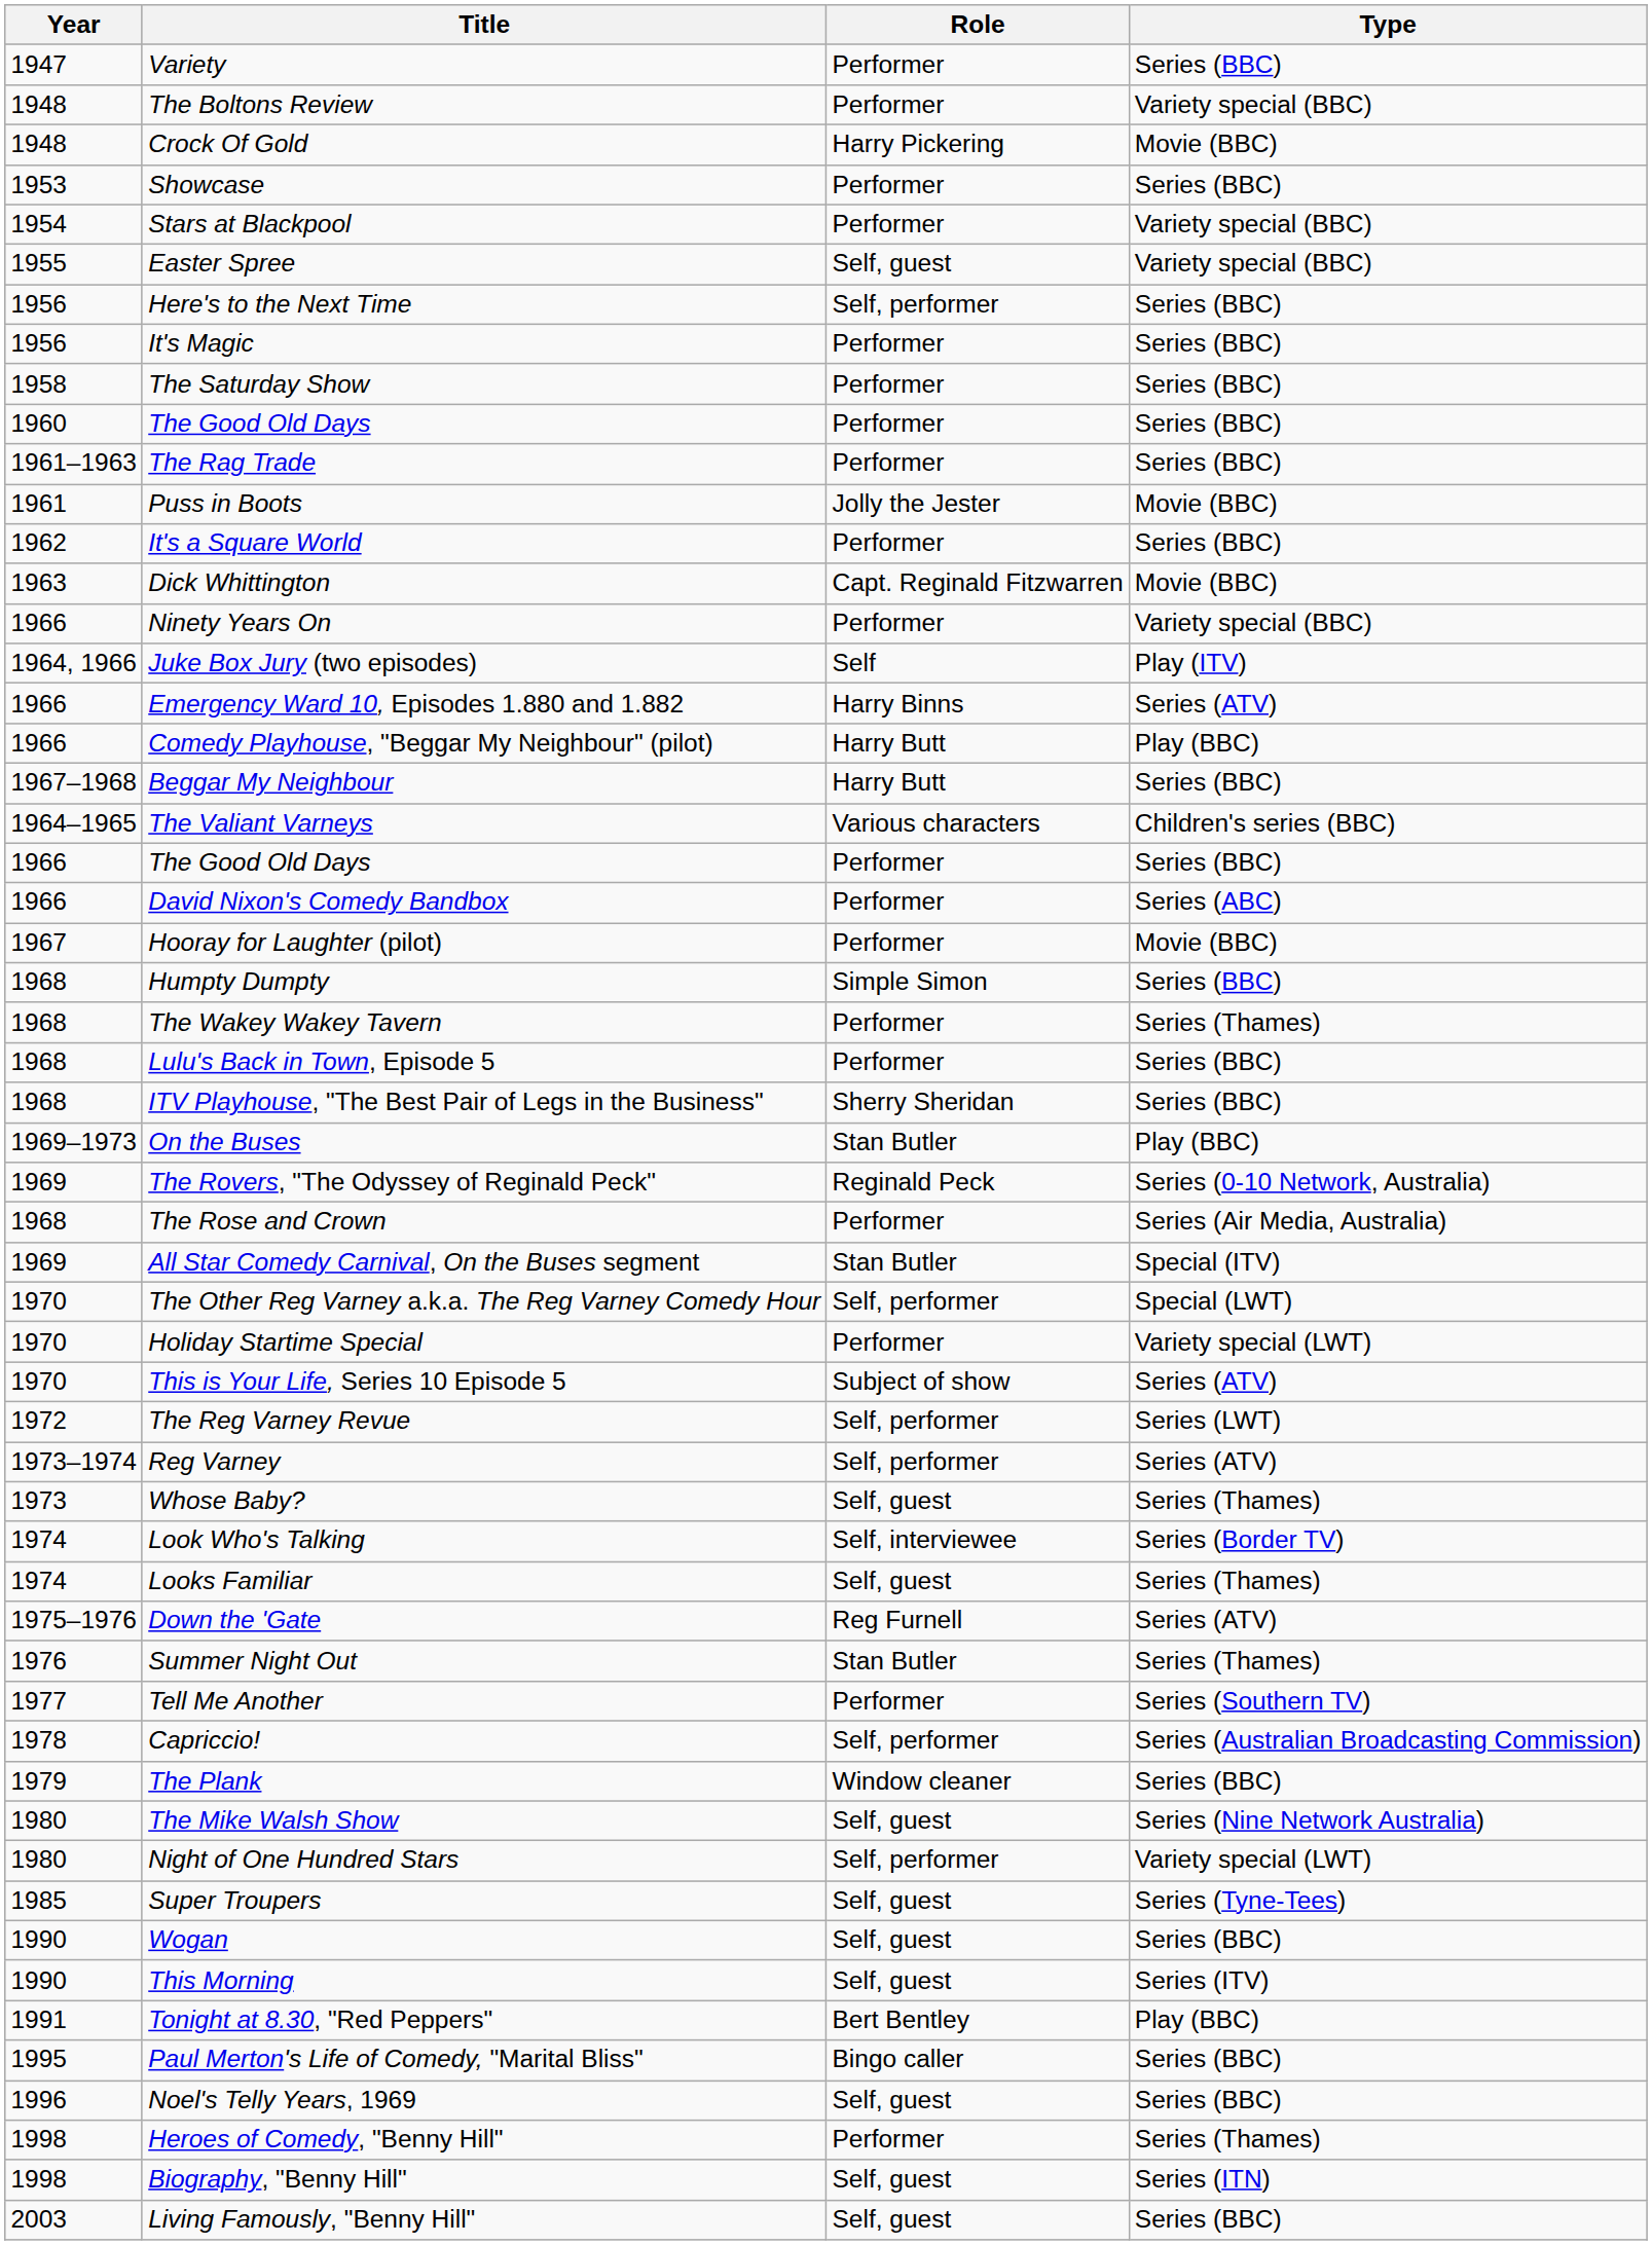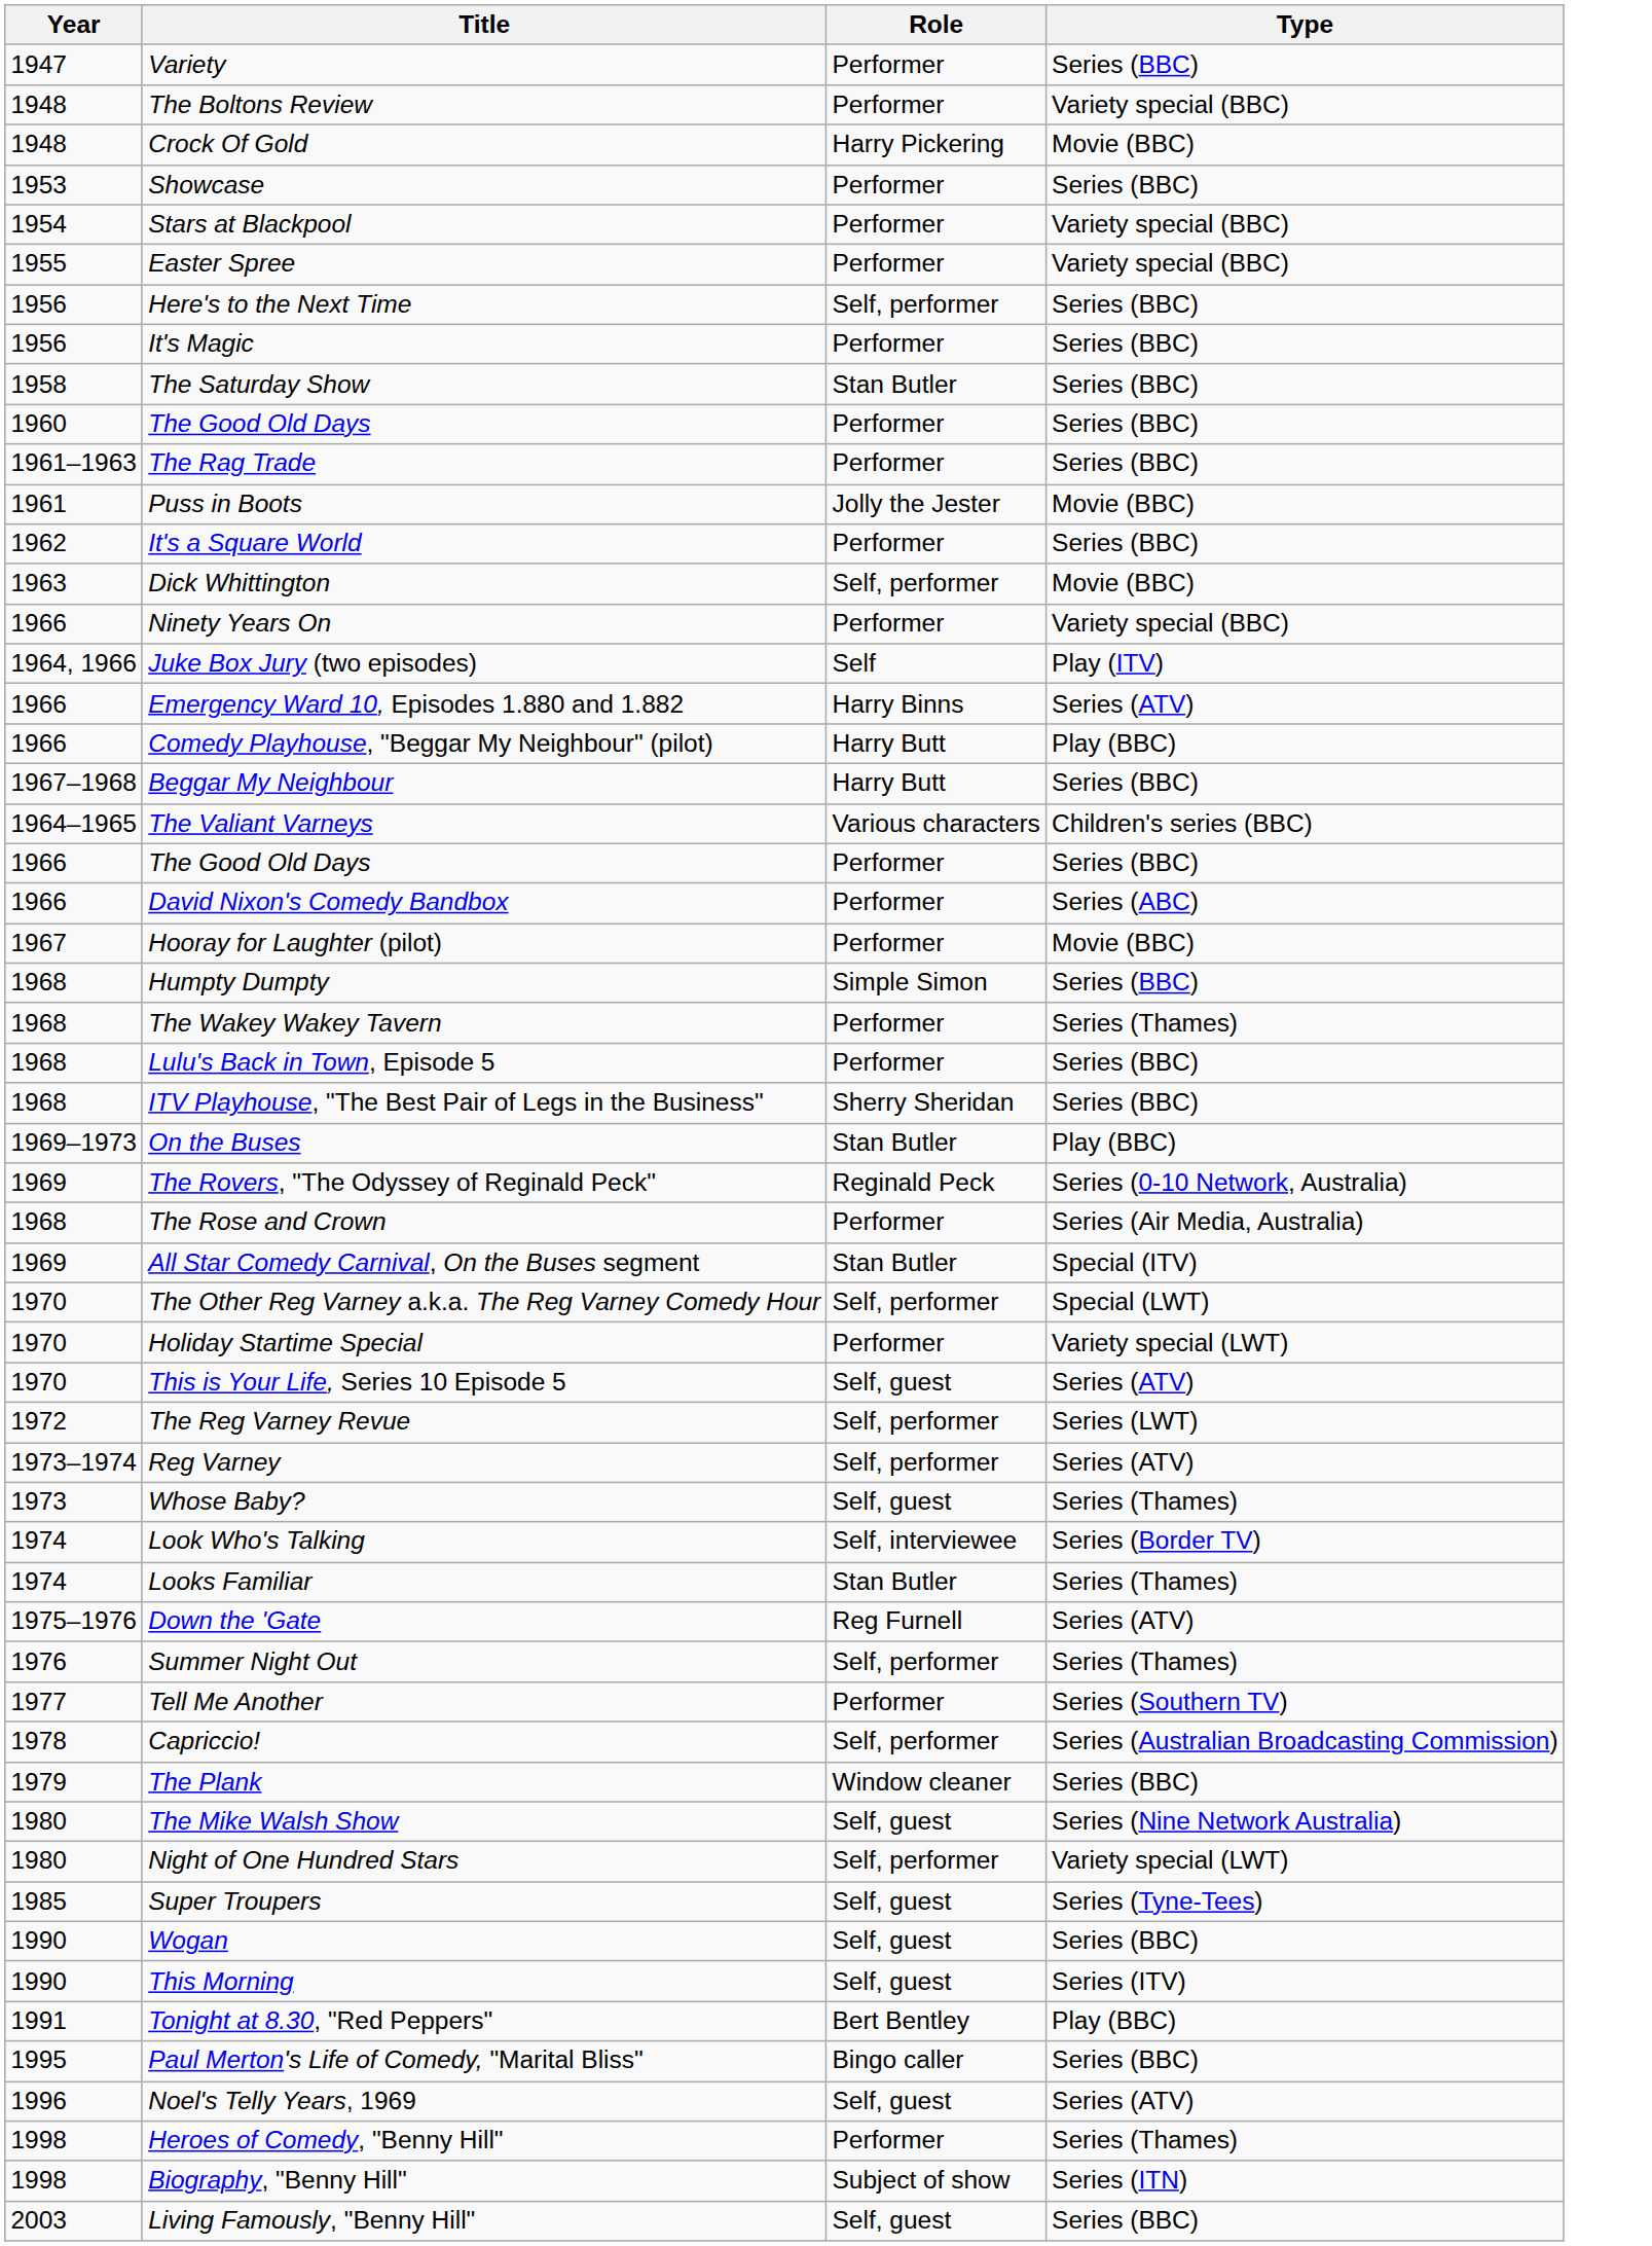Easter Spree | Role: Self, guest -> Performer
The Saturday Show | Role: Performer -> Stan Butler
Dick Whittington | Role: Capt. Reginald Fitzwarren -> Self, performer
This is Your Life, Series 10 Episode 5 | Role: Subject of show -> Self, guest
Looks Familiar | Role: Self, guest -> Stan Butler
Summer Night Out | Role: Stan Butler -> Self, performer
Noel's Telly Years, 1969 | Type: Series (BBC) -> Series (ATV)
Biography, "Benny Hill" | Role: Self, guest -> Subject of show
